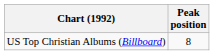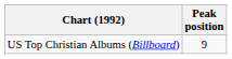US Top Christian Albums (Billboard) | Peak position: 8 -> 9
